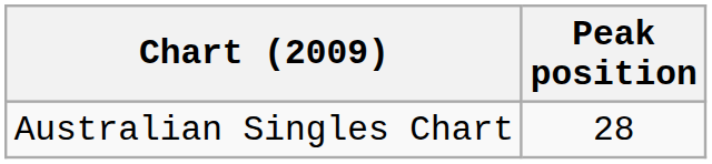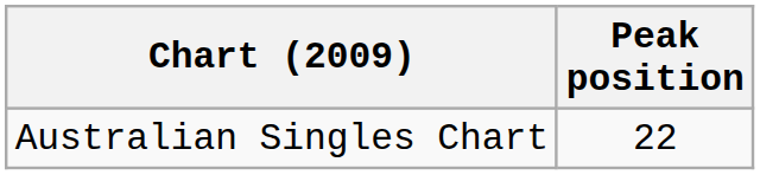Australian Singles Chart | Peak position: 28 -> 22
